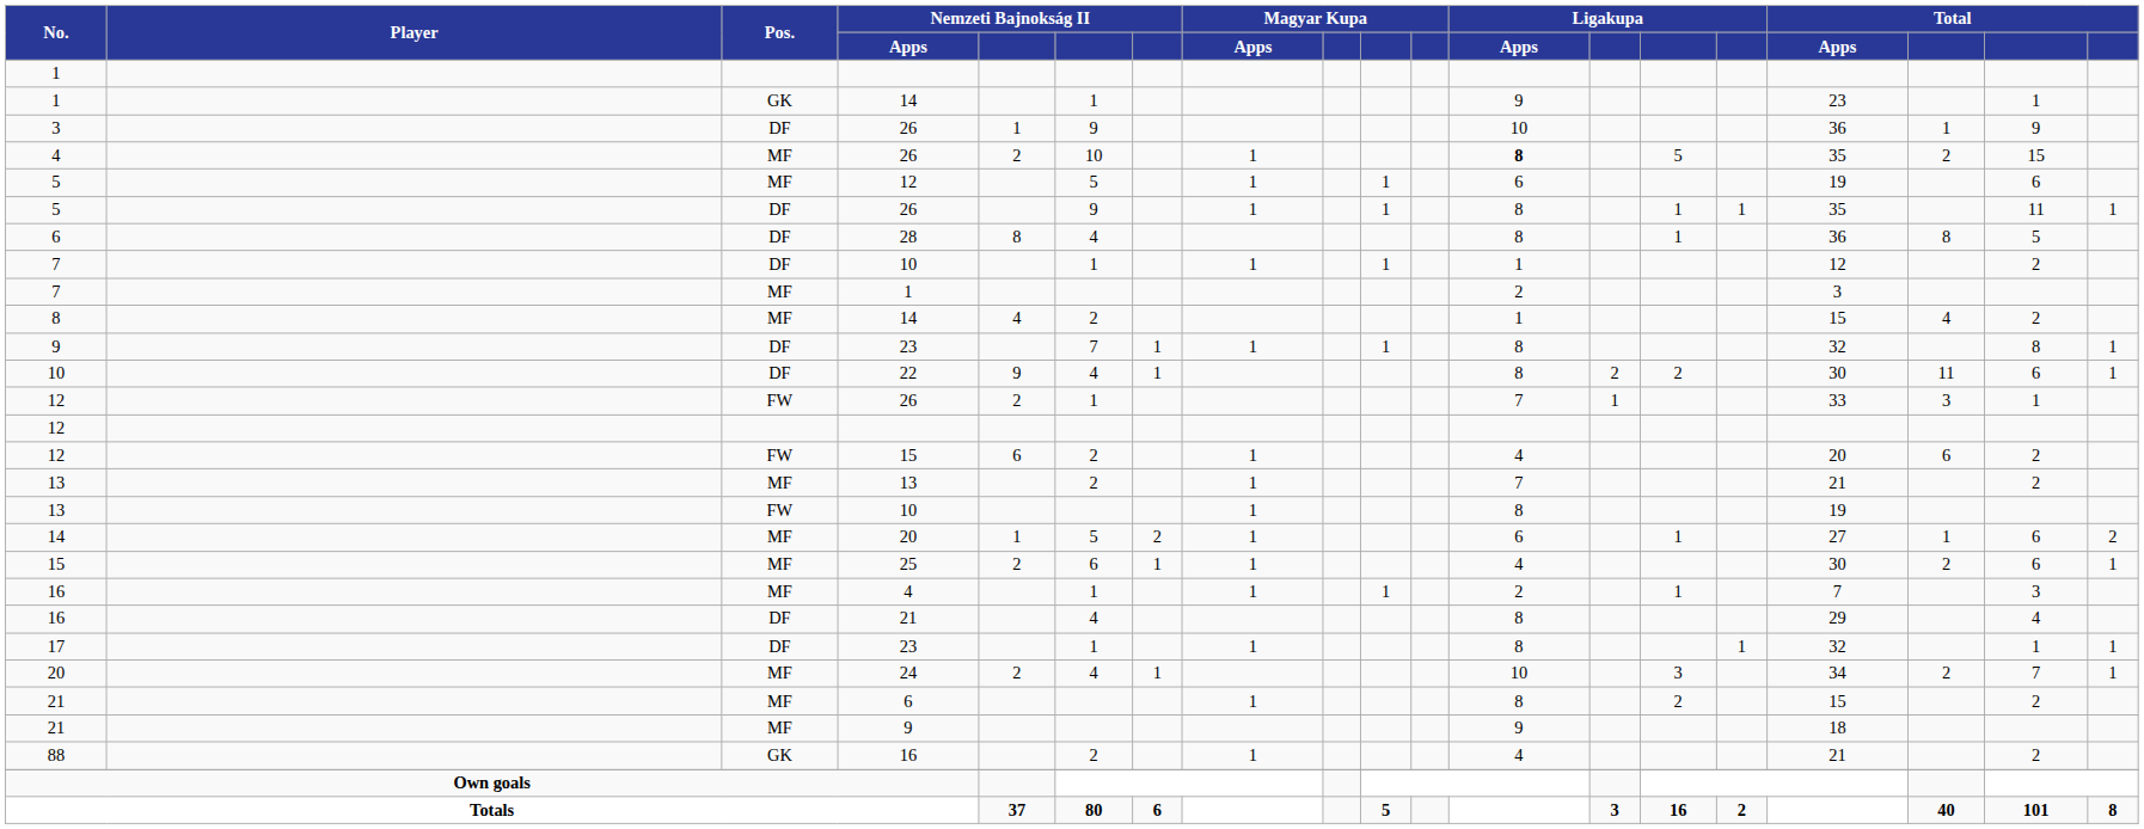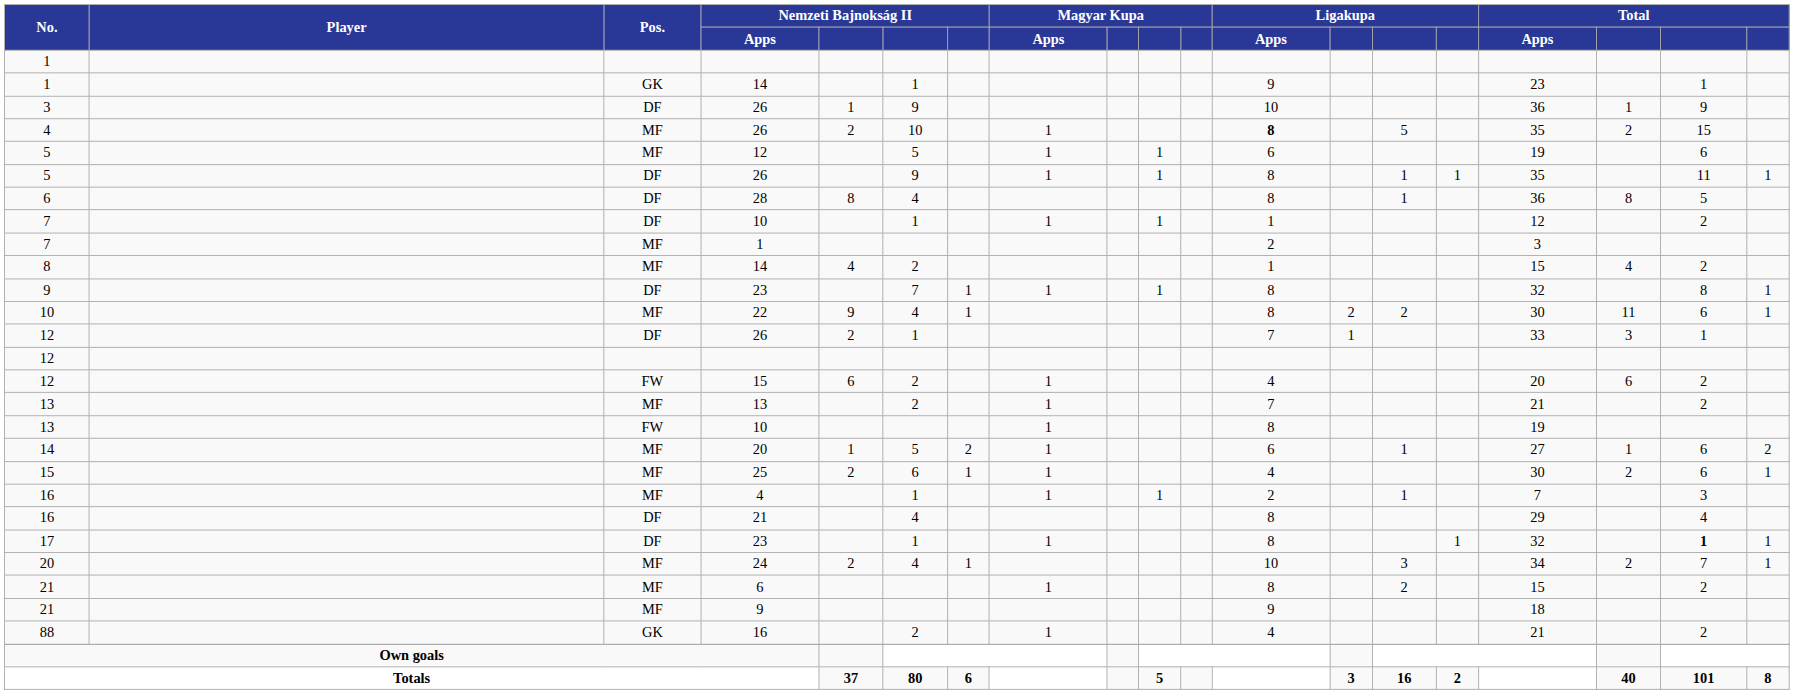22 | Pos.: DF -> MF
12 / 26 | Pos.: FW -> DF
17 / 23 | column 18: normal -> bold
